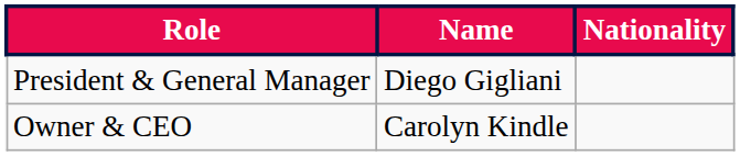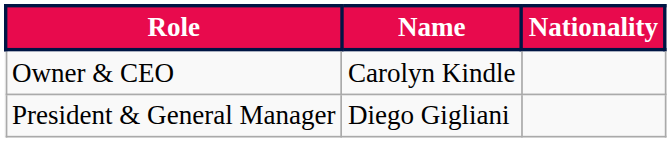rows swapped: Owner & CEO <-> President & General Manager
